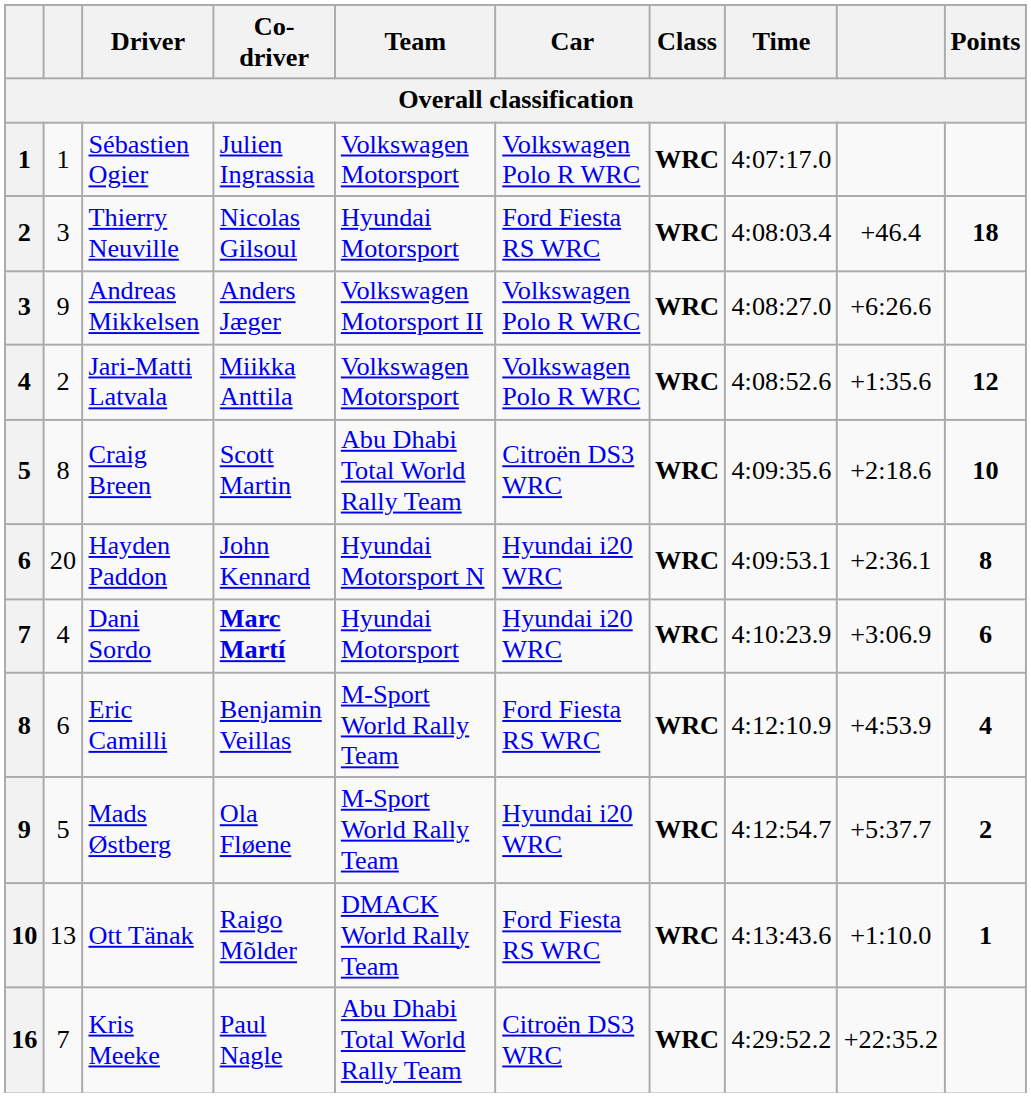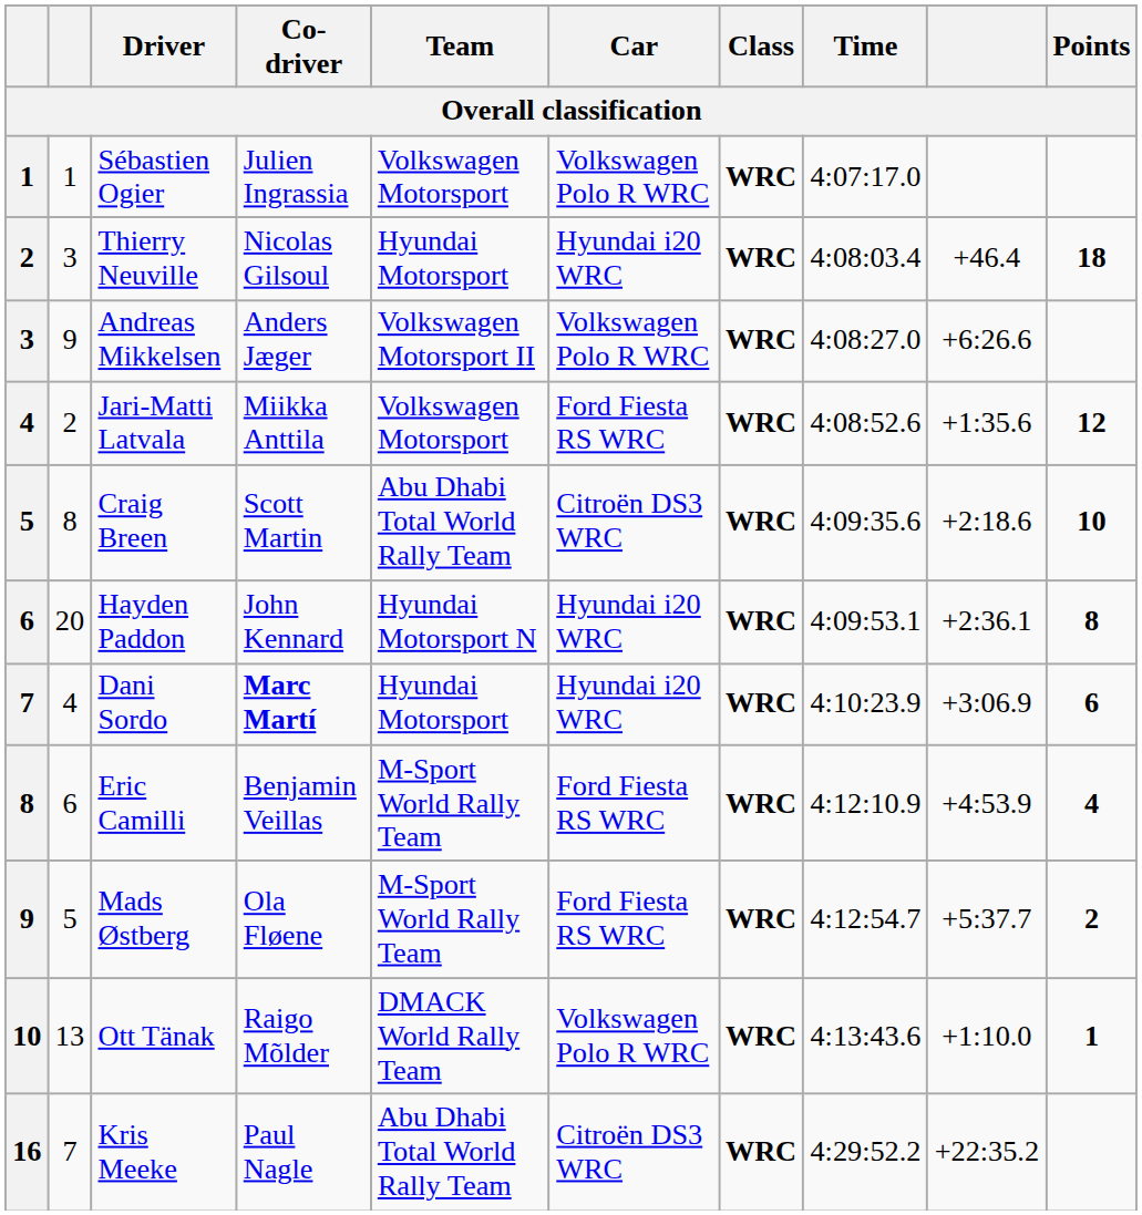Thierry Neuville | Car: Ford Fiesta RS WRC -> Hyundai i20 WRC
Jari-Matti Latvala | Car: Volkswagen Polo R WRC -> Ford Fiesta RS WRC
Mads Østberg | Car: Hyundai i20 WRC -> Ford Fiesta RS WRC
Ott Tänak | Car: Ford Fiesta RS WRC -> Volkswagen Polo R WRC
